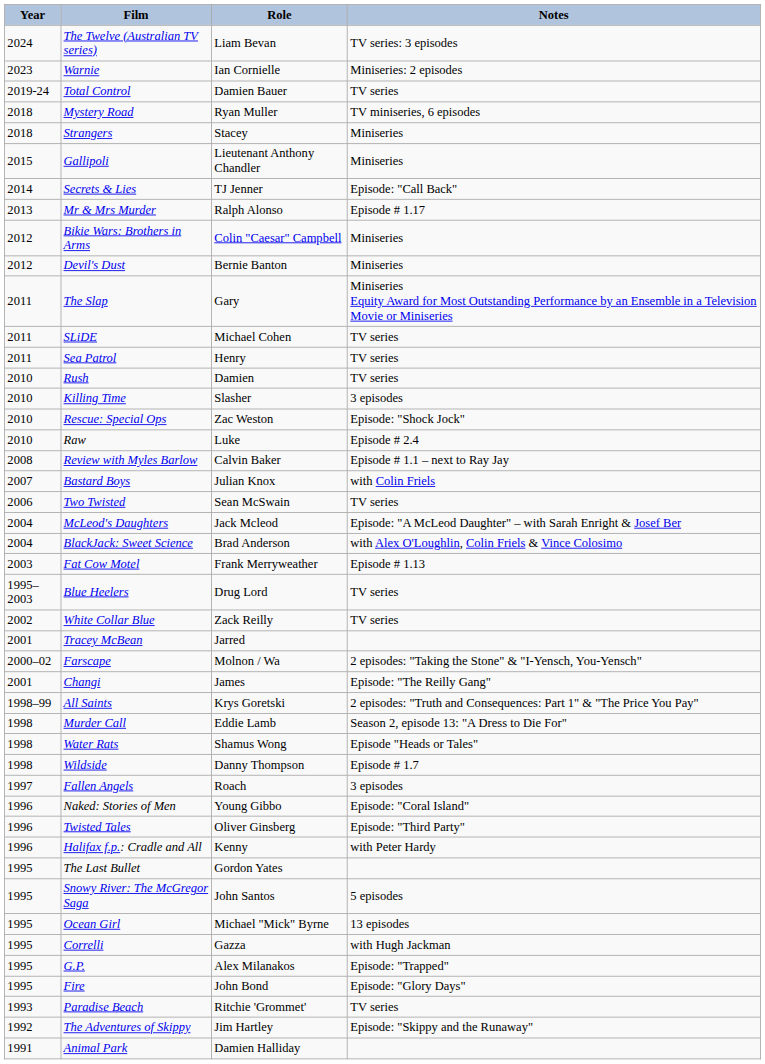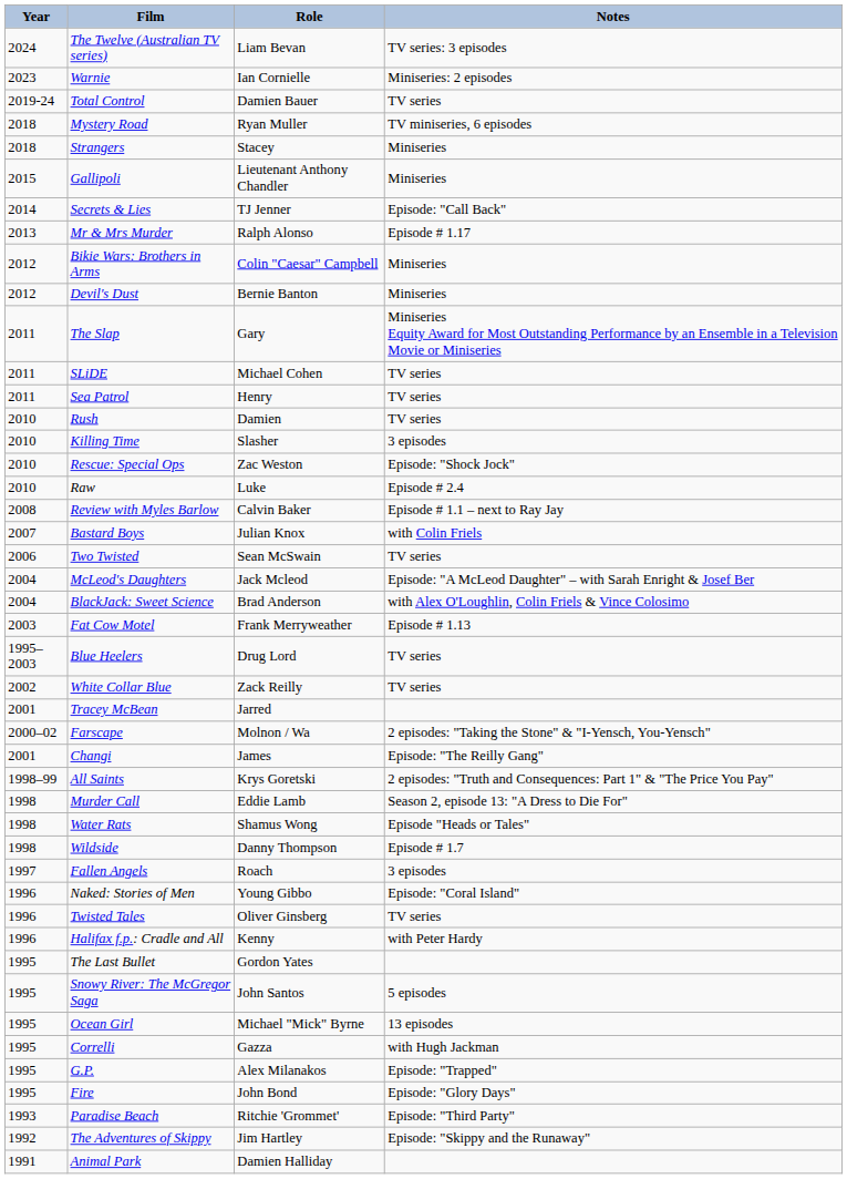Twisted Tales | Notes: Episode: "Third Party" -> TV series
Paradise Beach | Notes: TV series -> Episode: "Third Party"
